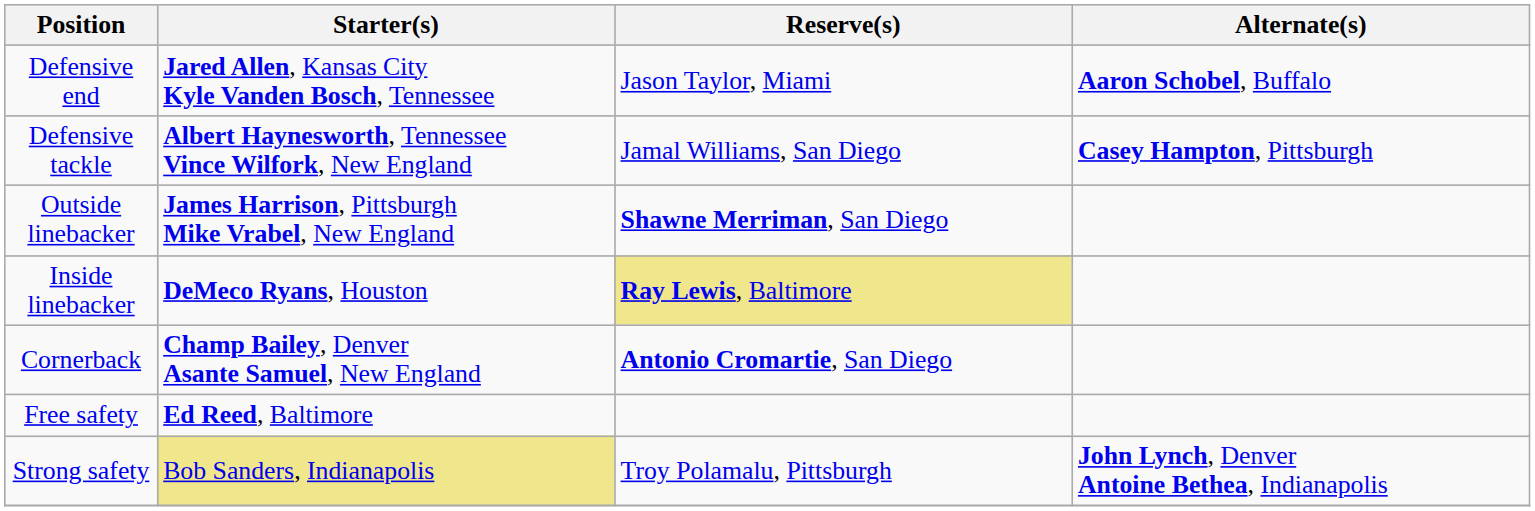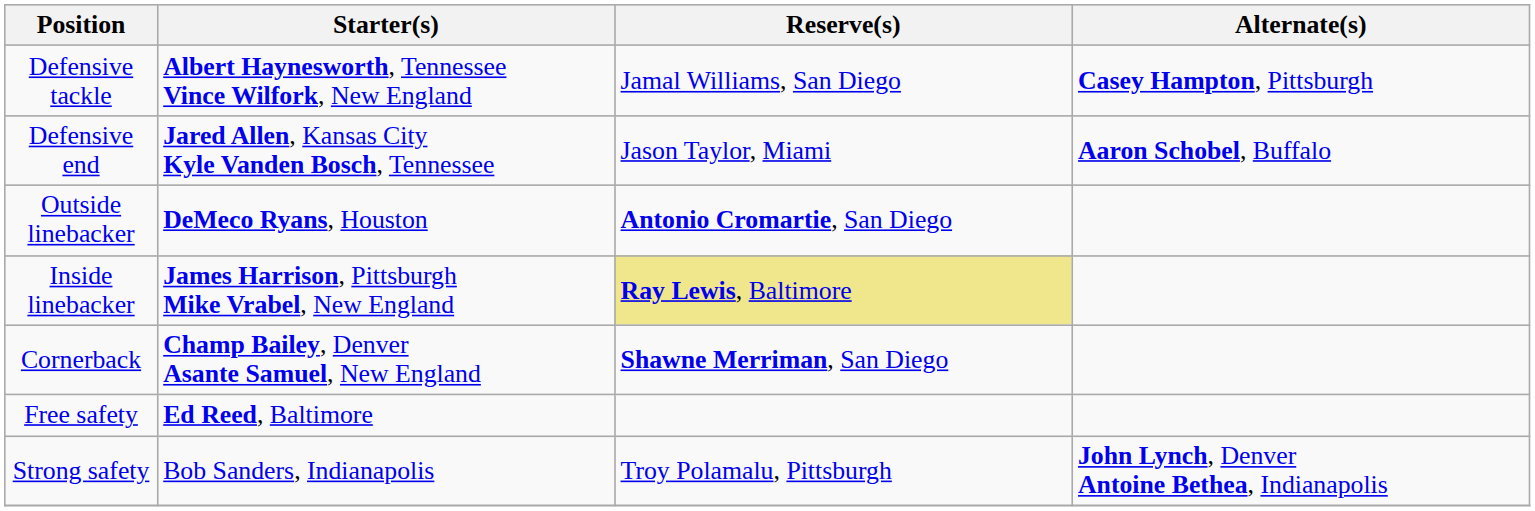rows swapped: Defensive end <-> Defensive tackle
Outside linebacker | Starter(s): James Harrison, Pittsburgh Mike Vrabel, New England -> DeMeco Ryans, Houston
Outside linebacker | Reserve(s): Shawne Merriman, San Diego -> Antonio Cromartie, San Diego
Inside linebacker | Starter(s): DeMeco Ryans, Houston -> James Harrison, Pittsburgh Mike Vrabel, New England
Cornerback | Reserve(s): Antonio Cromartie, San Diego -> Shawne Merriman, San Diego
Strong safety | Starter(s): khaki background -> no background
